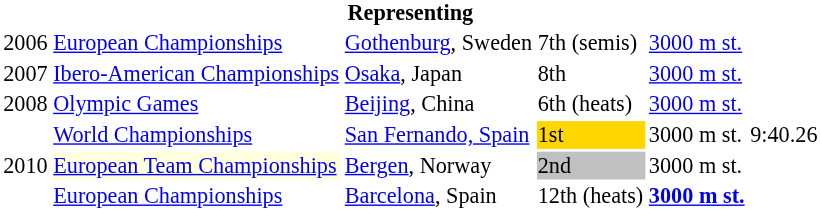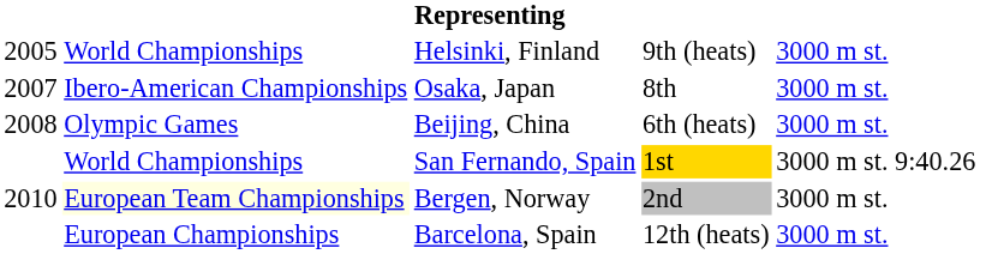+ row: 2005 | World Championships | Helsinki, Finland | 9th (heats) | 3000 m st.
- row: 2006 | European Championships | Gothenburg, Sweden | 7th (semis) | 3000 m st.
Barcelona, Spain | column 5: bold -> normal
